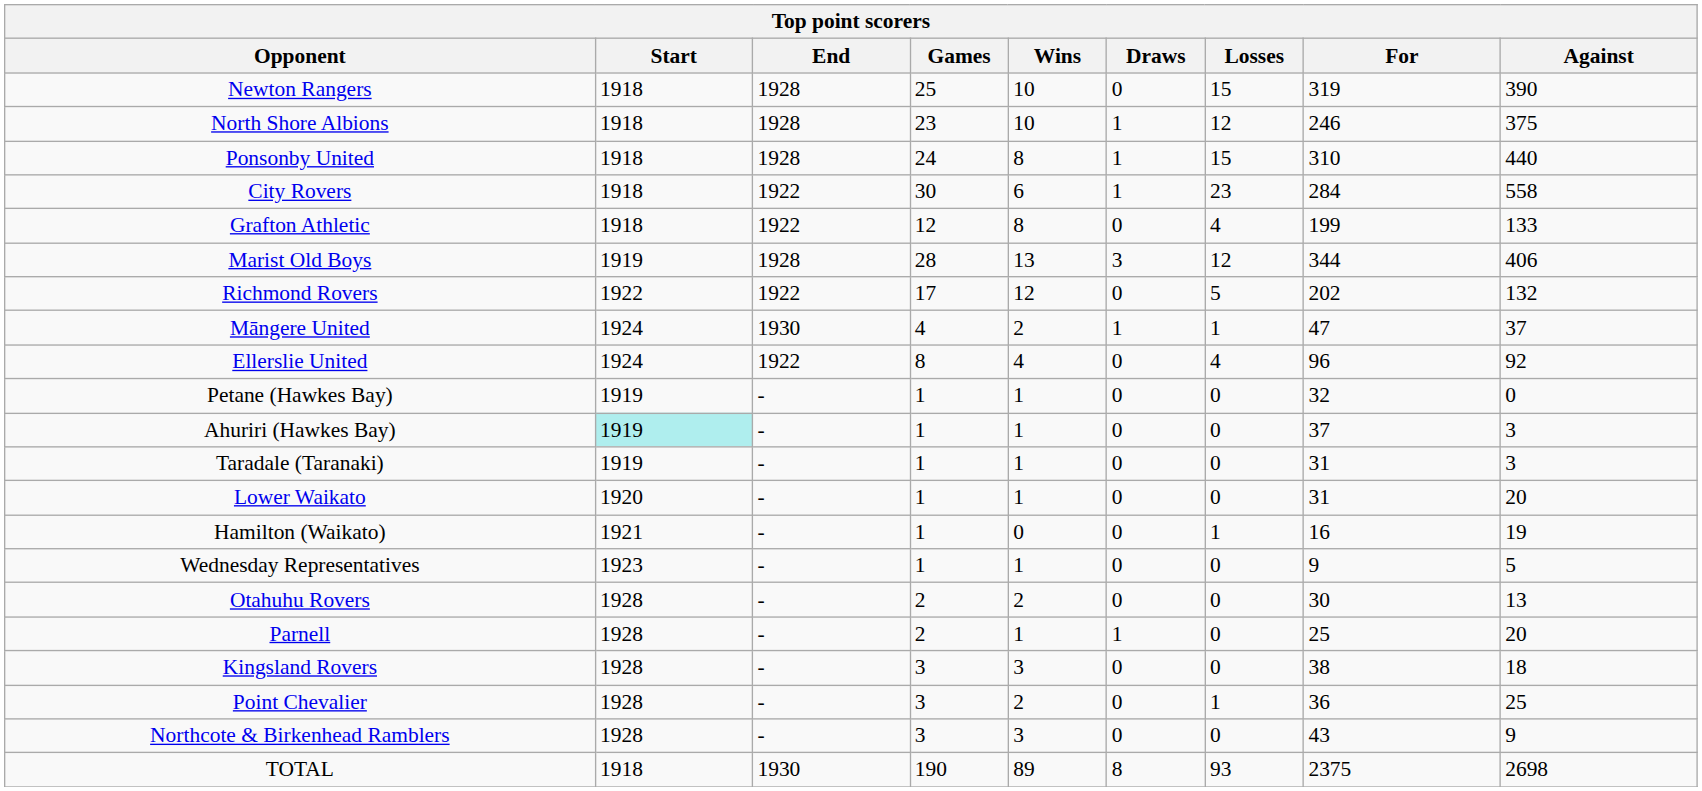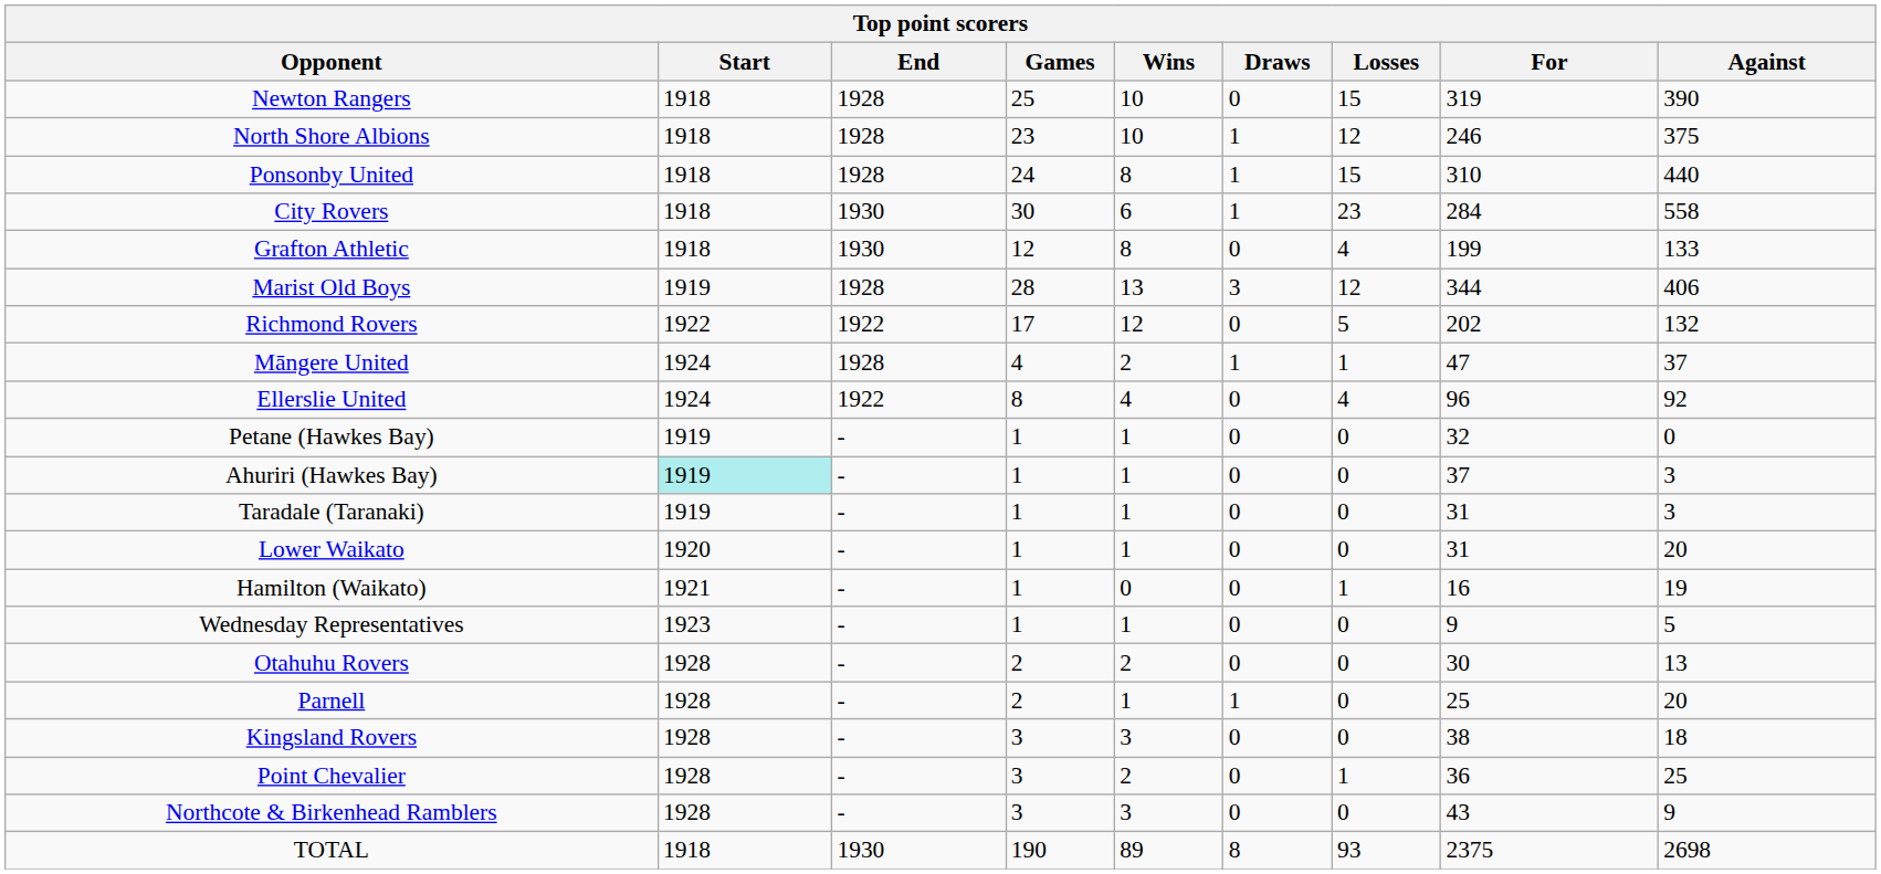City Rovers | End: 1922 -> 1930
Grafton Athletic | End: 1922 -> 1930
Māngere United | End: 1930 -> 1928
